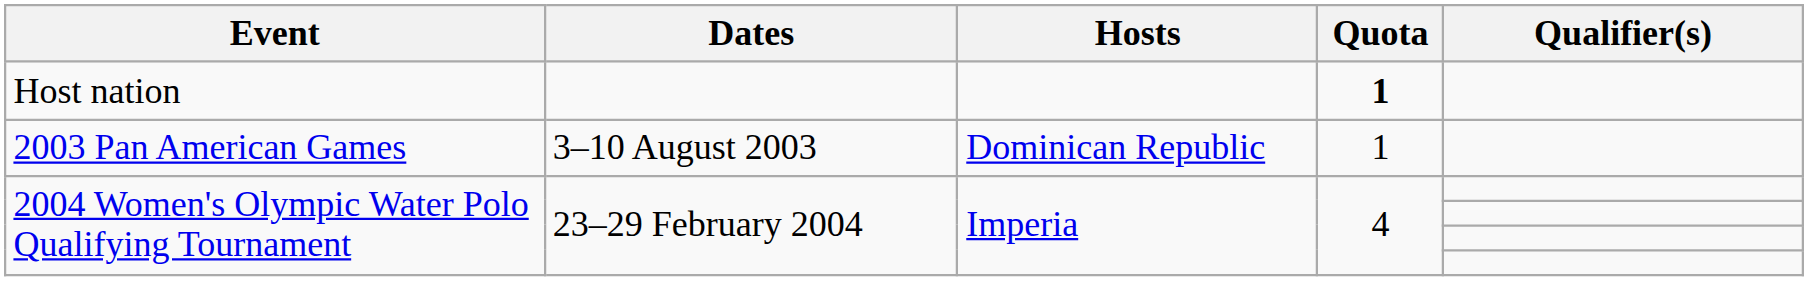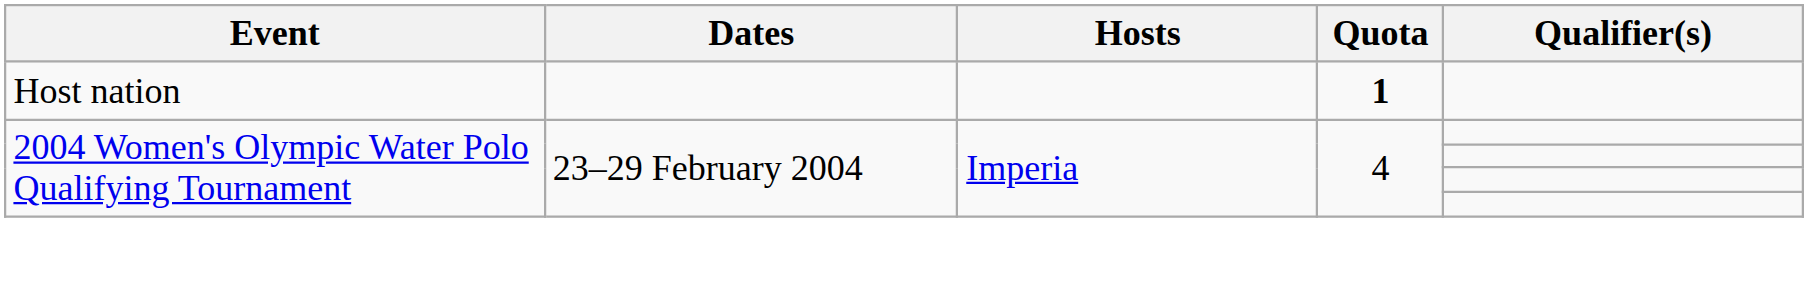- row: 2003 Pan American Games | 3–10 August 2003 | Dominican Republic | 1
